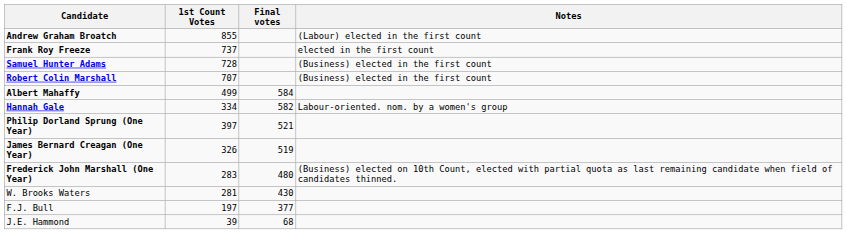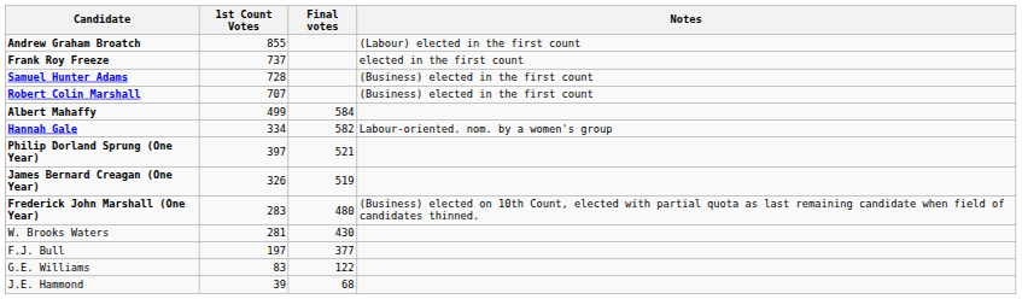+ row: G.E. Williams | 83 | 122
